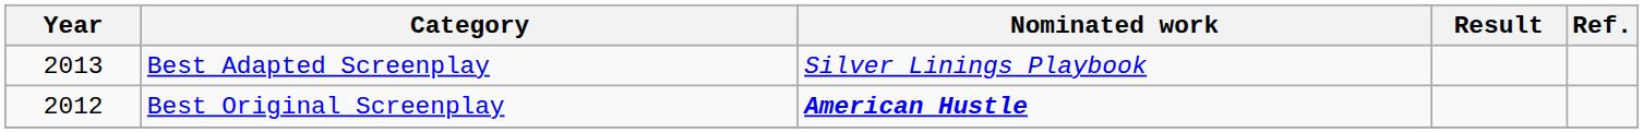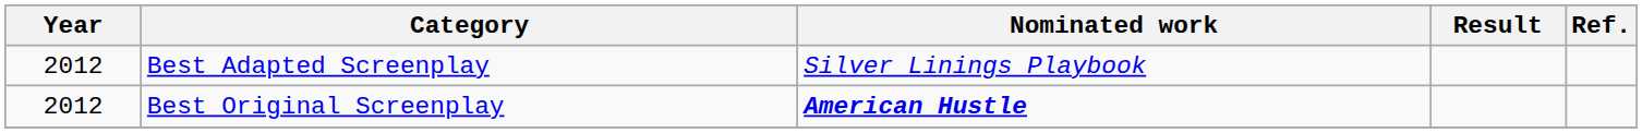Best Adapted Screenplay | Year: 2013 -> 2012
